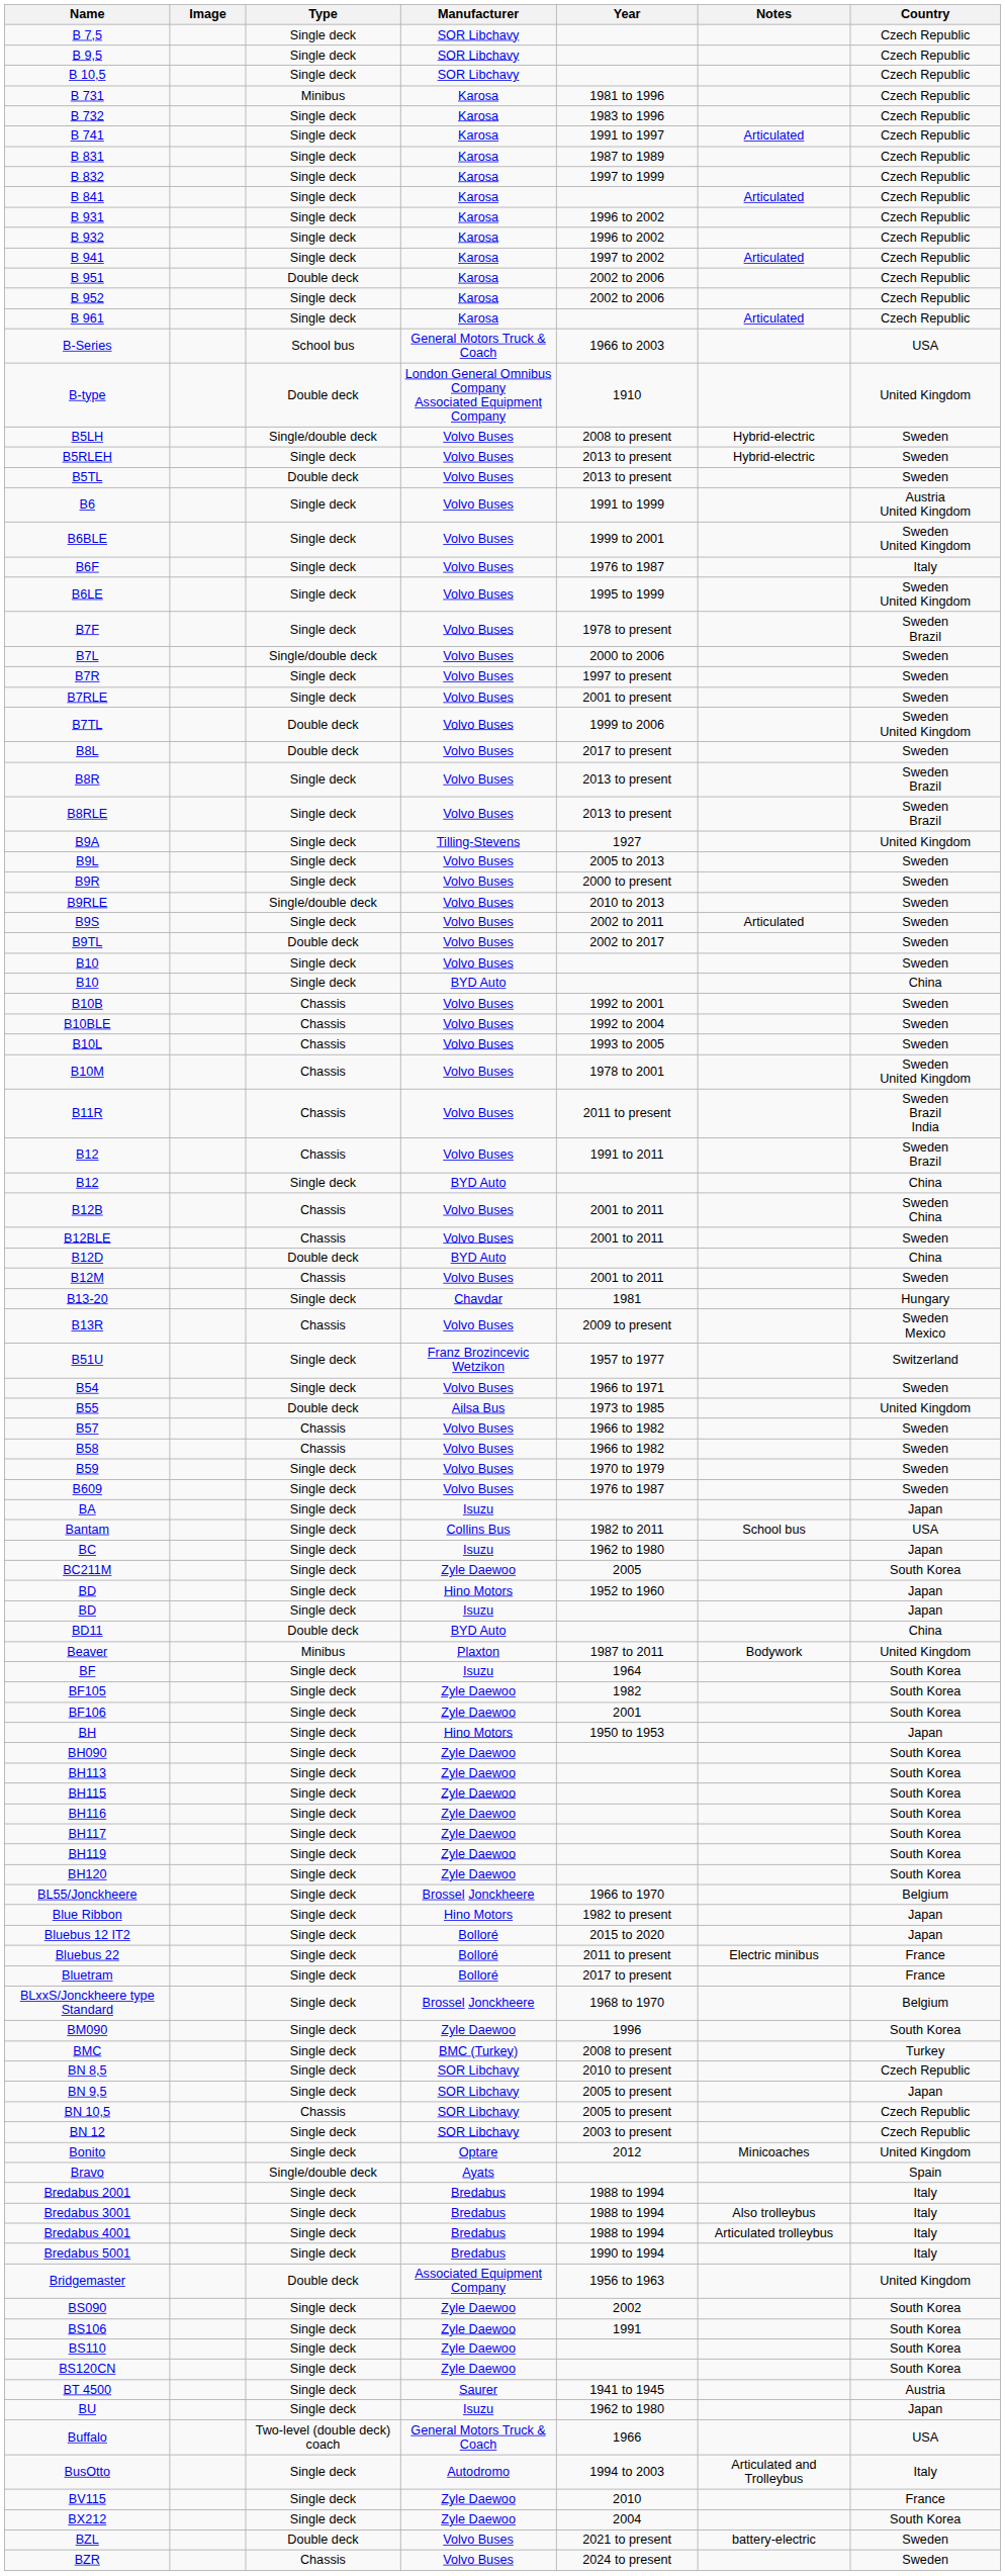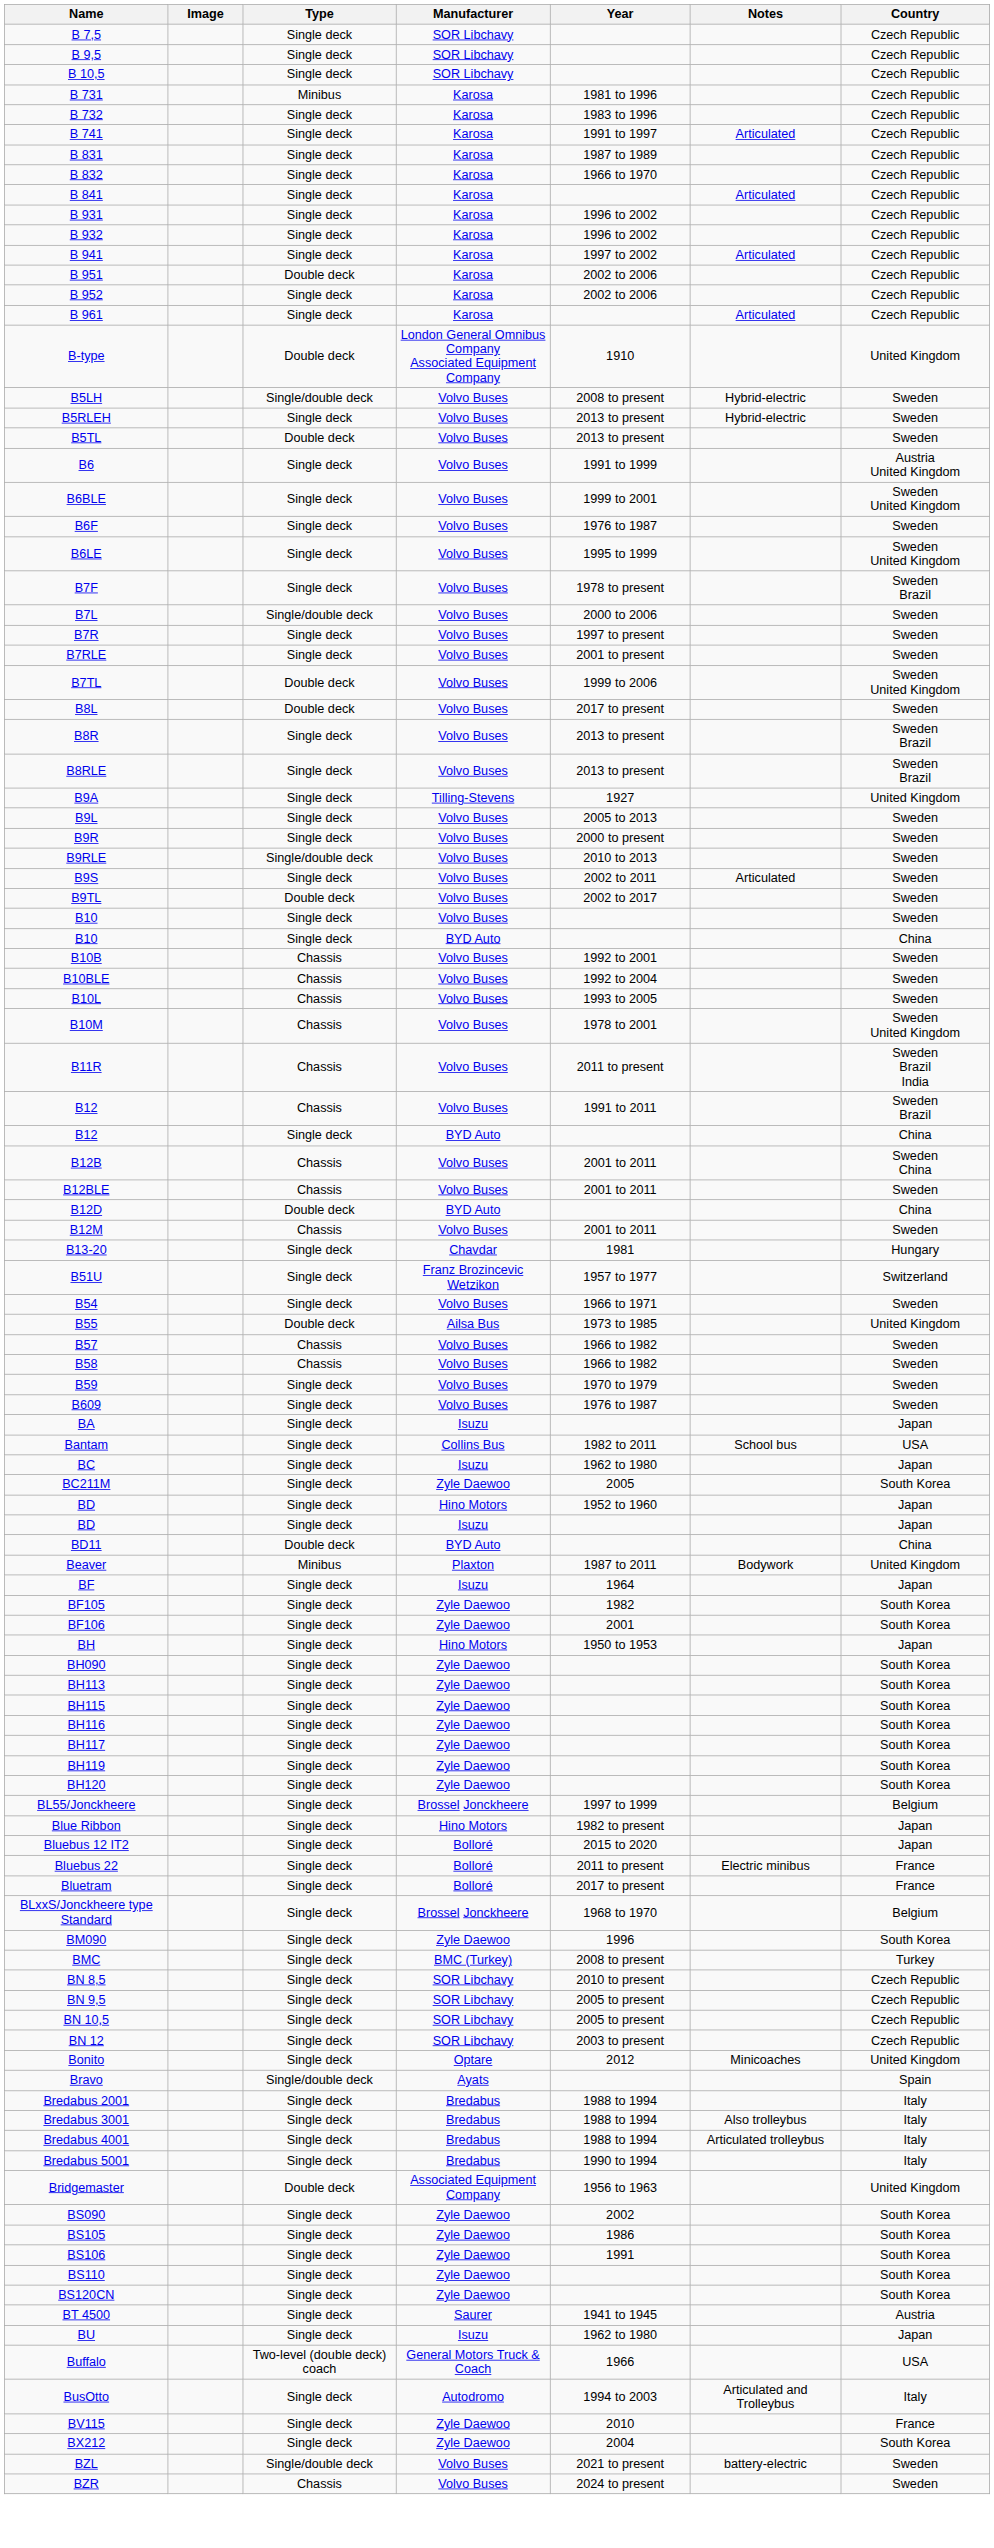B 832 | Year: 1997 to 1999 -> 1966 to 1970
- row: B-Series | School bus | General Motors Truck & Coach | 1966 to 2003 | USA
B6F | Country: Italy -> Sweden
- row: B13R | Chassis | Volvo Buses | 2009 to present | Sweden Mexico
BF | Country: South Korea -> Japan
BL55/Jonckheere | Year: 1966 to 1970 -> 1997 to 1999
BN 9,5 | Country: Japan -> Czech Republic
BN 10,5 | Type: Chassis -> Single deck
+ row: BS105 | Single deck | Zyle Daewoo | 1986 | South Korea
BZL | Type: Double deck -> Single/double deck
